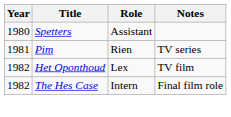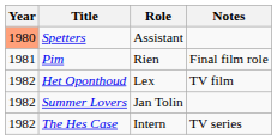Spetters | Year: no background -> lightsalmon background
Pim | Notes: TV series -> Final film role
+ row: 1982 | Summer Lovers | Jan Tolin
The Hes Case | Notes: Final film role -> TV series
